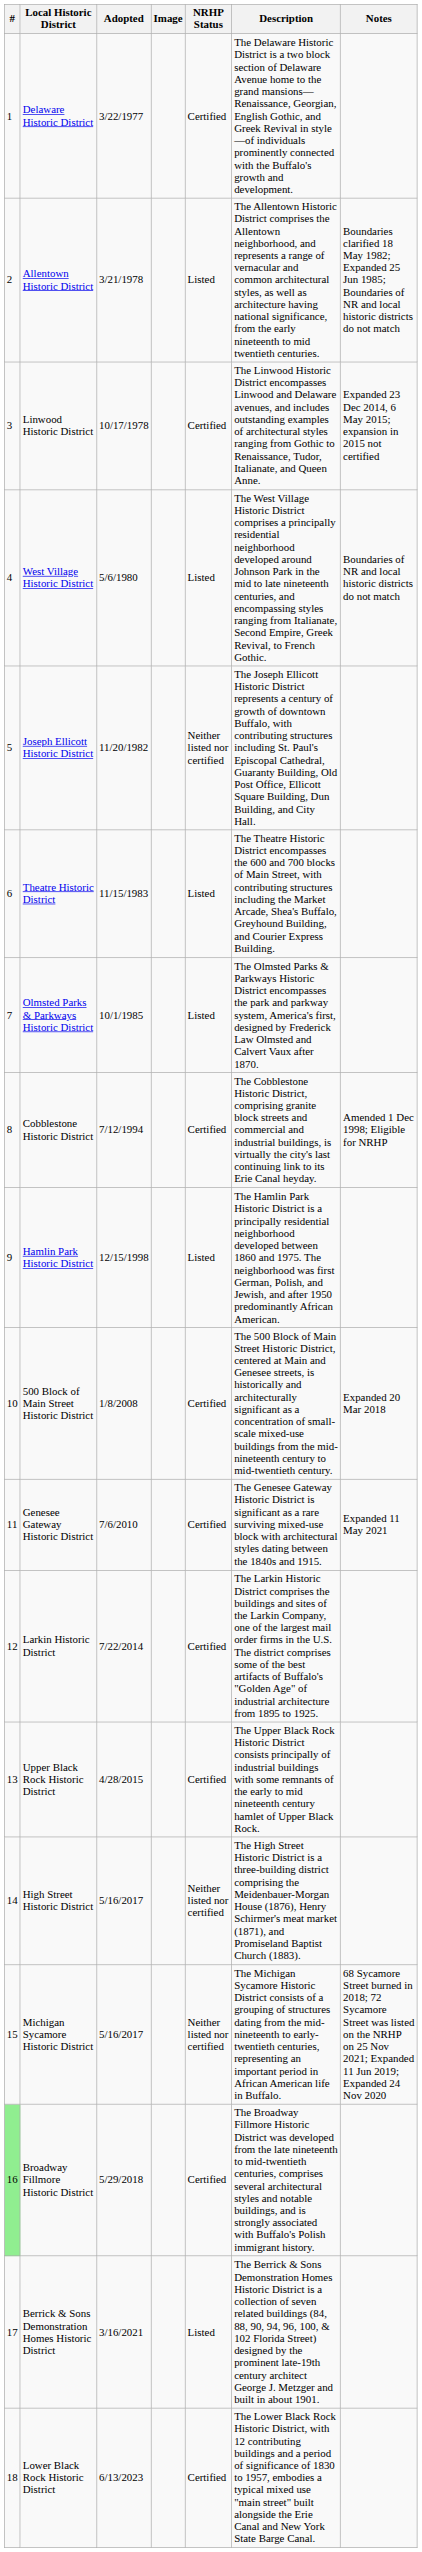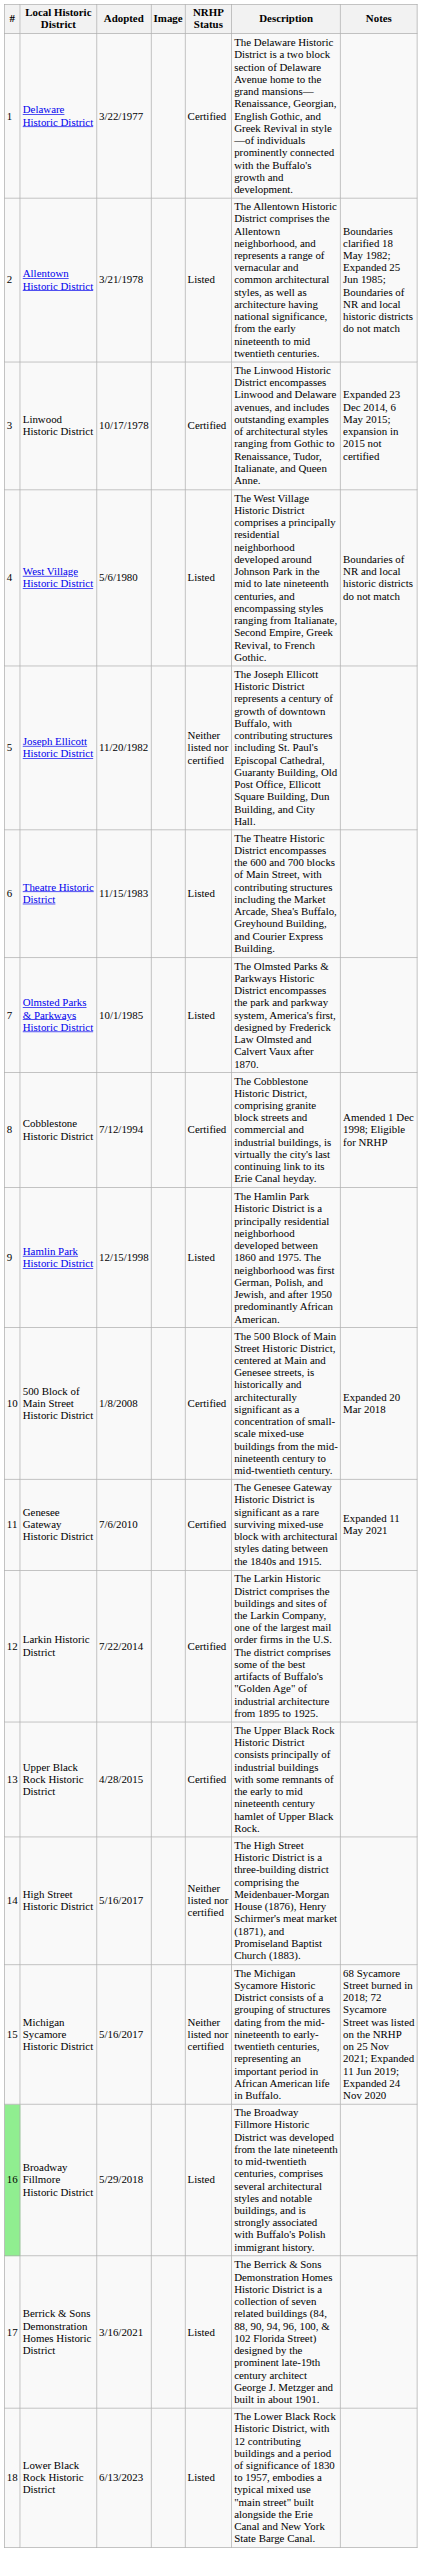Broadway Fillmore Historic District | NRHP Status: Certified -> Listed
Lower Black Rock Historic District | NRHP Status: Certified -> Listed
